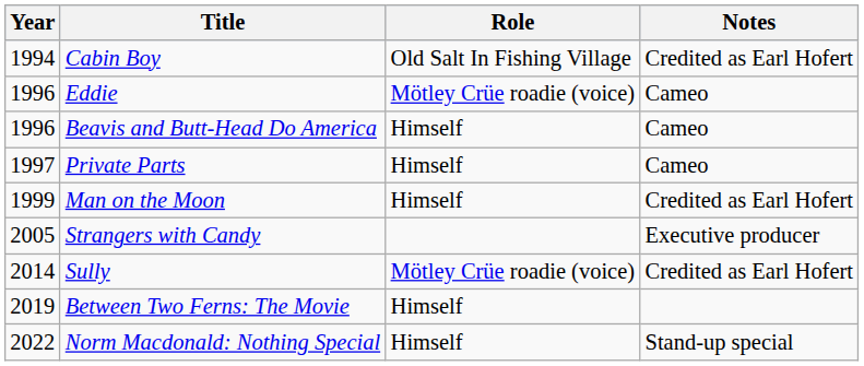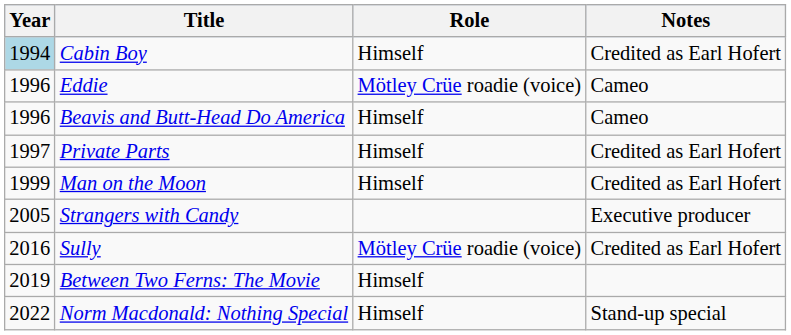Cabin Boy | Year: no background -> lightblue background
Cabin Boy | Role: Old Salt In Fishing Village -> Himself
Private Parts | Notes: Cameo -> Credited as Earl Hofert
Sully | Year: 2014 -> 2016
